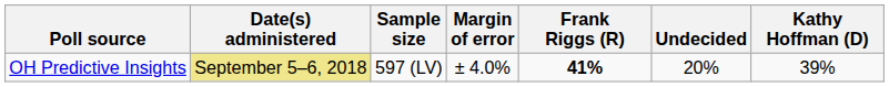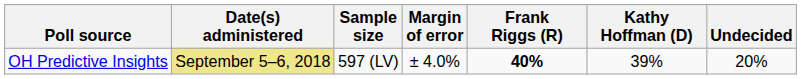columns swapped: Kathy Hoffman (D) <-> Undecided
OH Predictive Insights | Frank Riggs (R): 41% -> 40%
